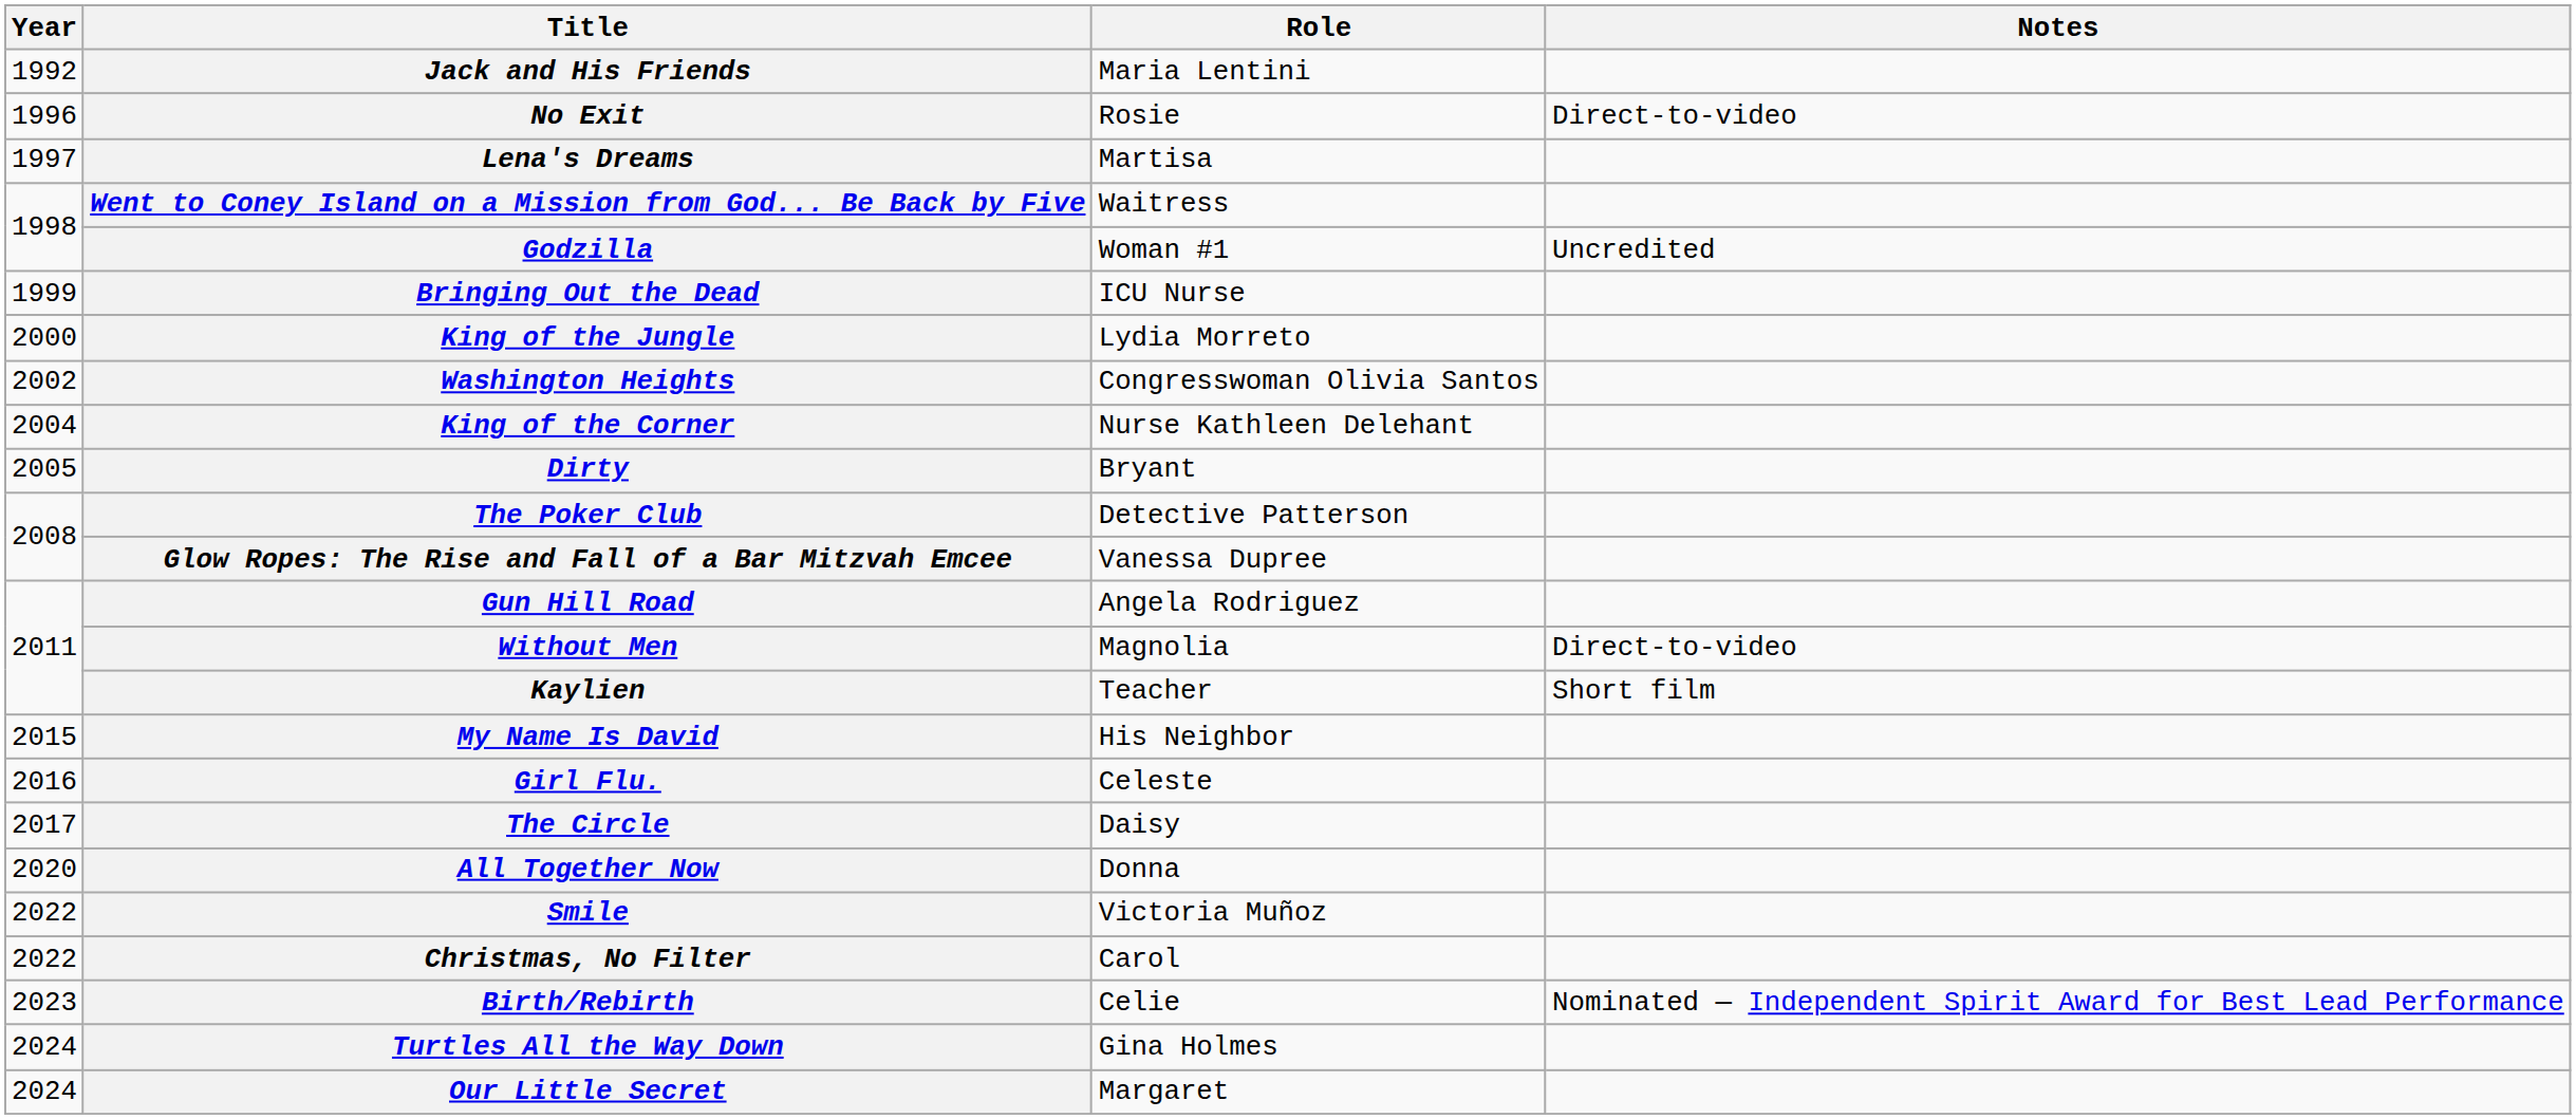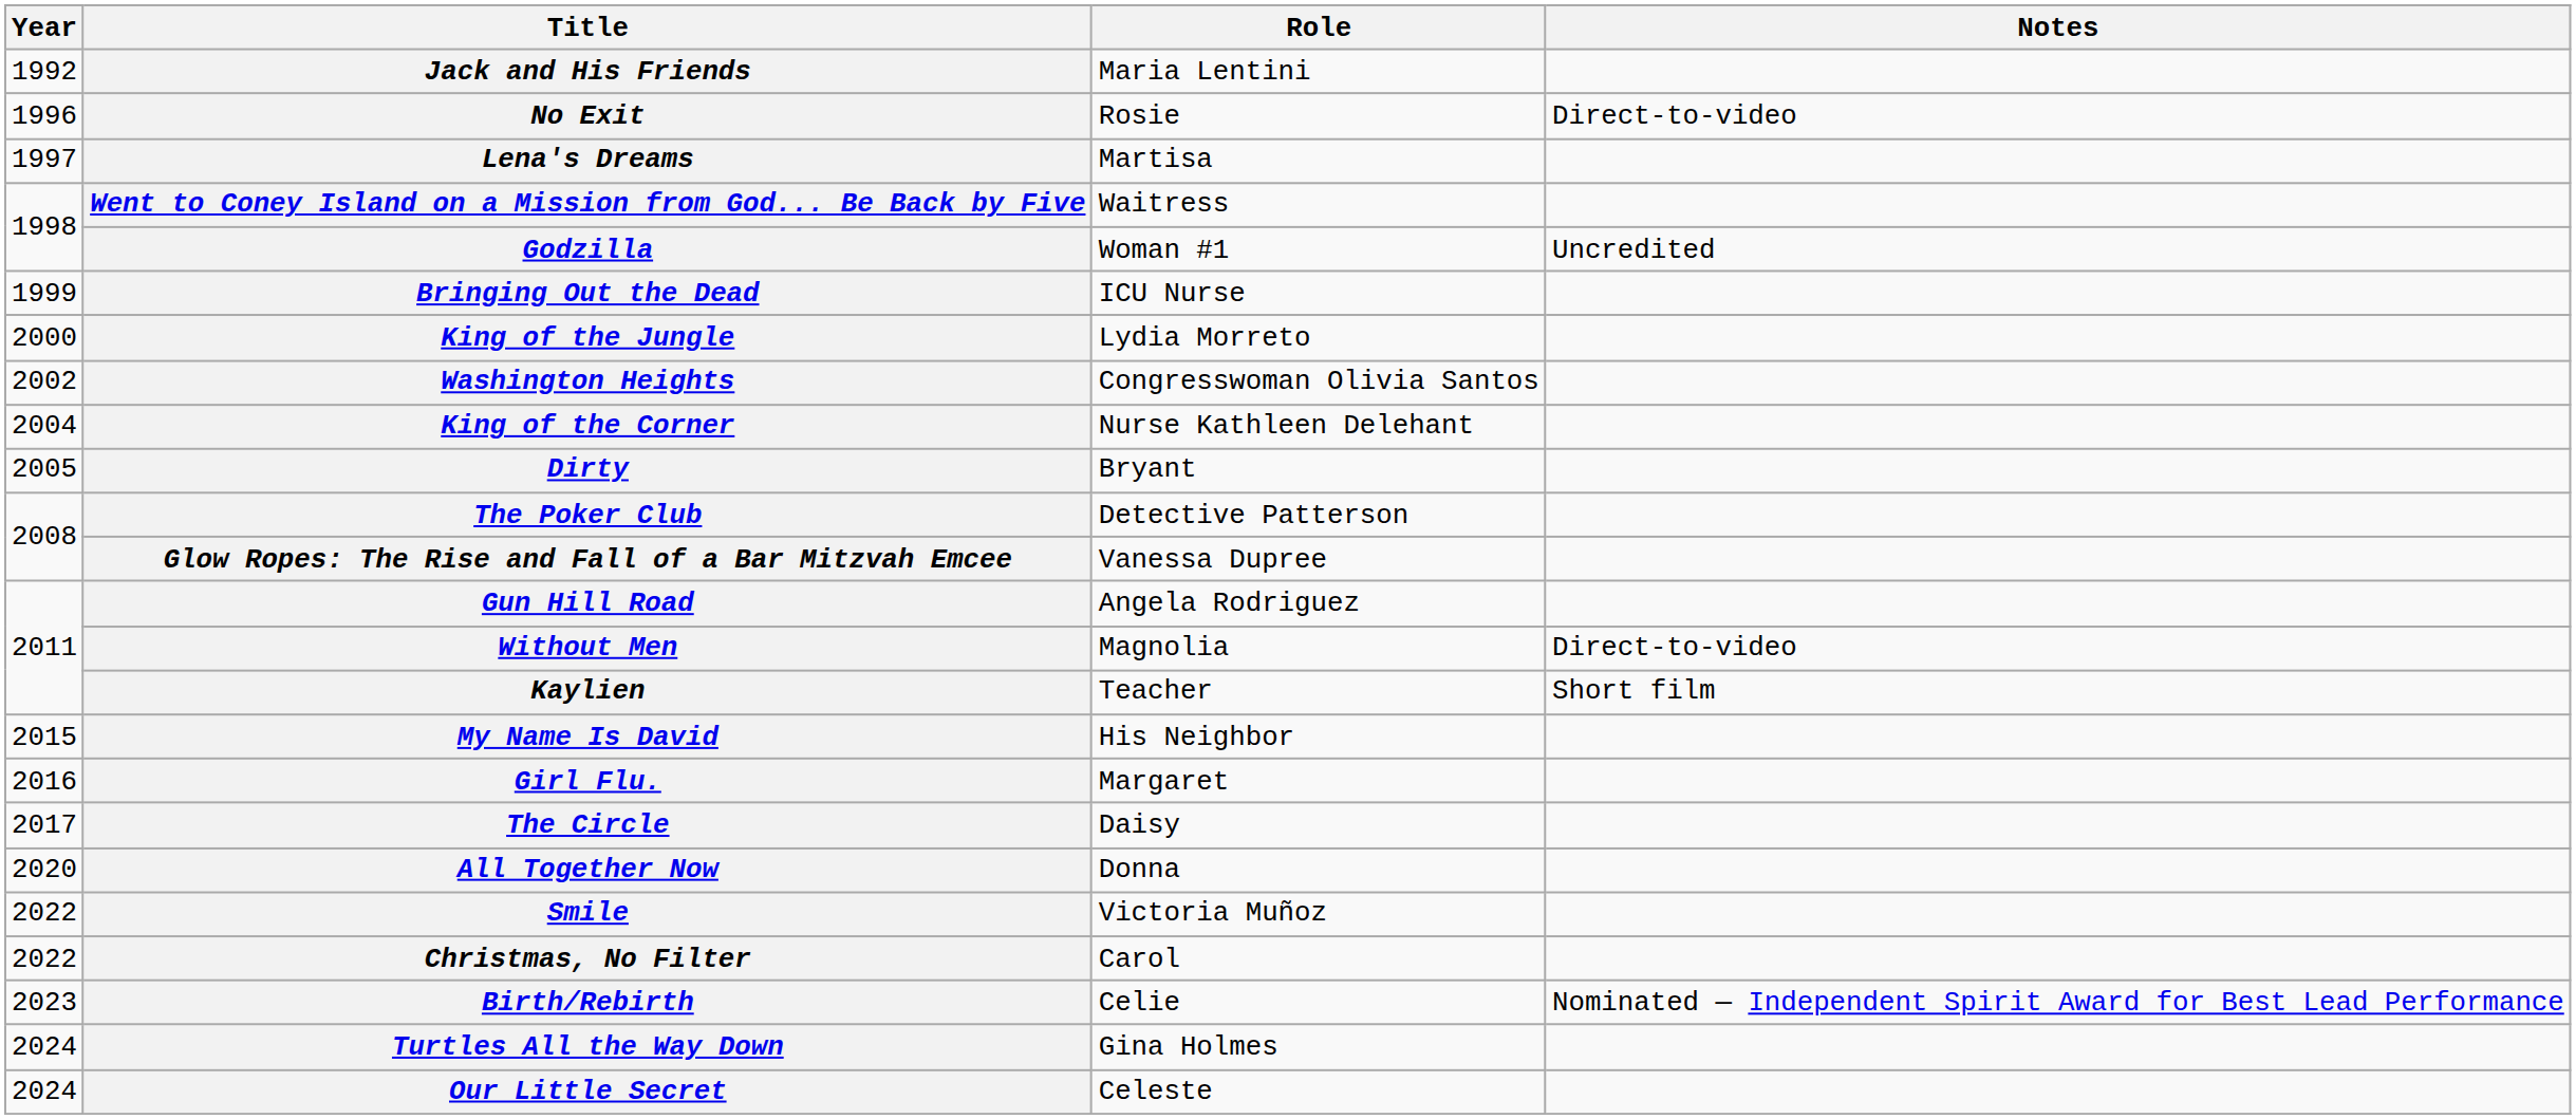Girl Flu. | Role: Celeste -> Margaret
Our Little Secret | Role: Margaret -> Celeste
